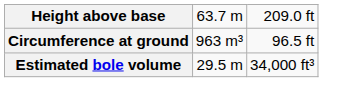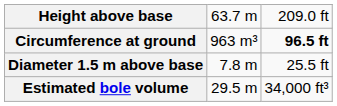Circumference at ground | column 3: normal -> bold
+ row: Diameter 1.5 m above base | 7.8 m | 25.5 ft
